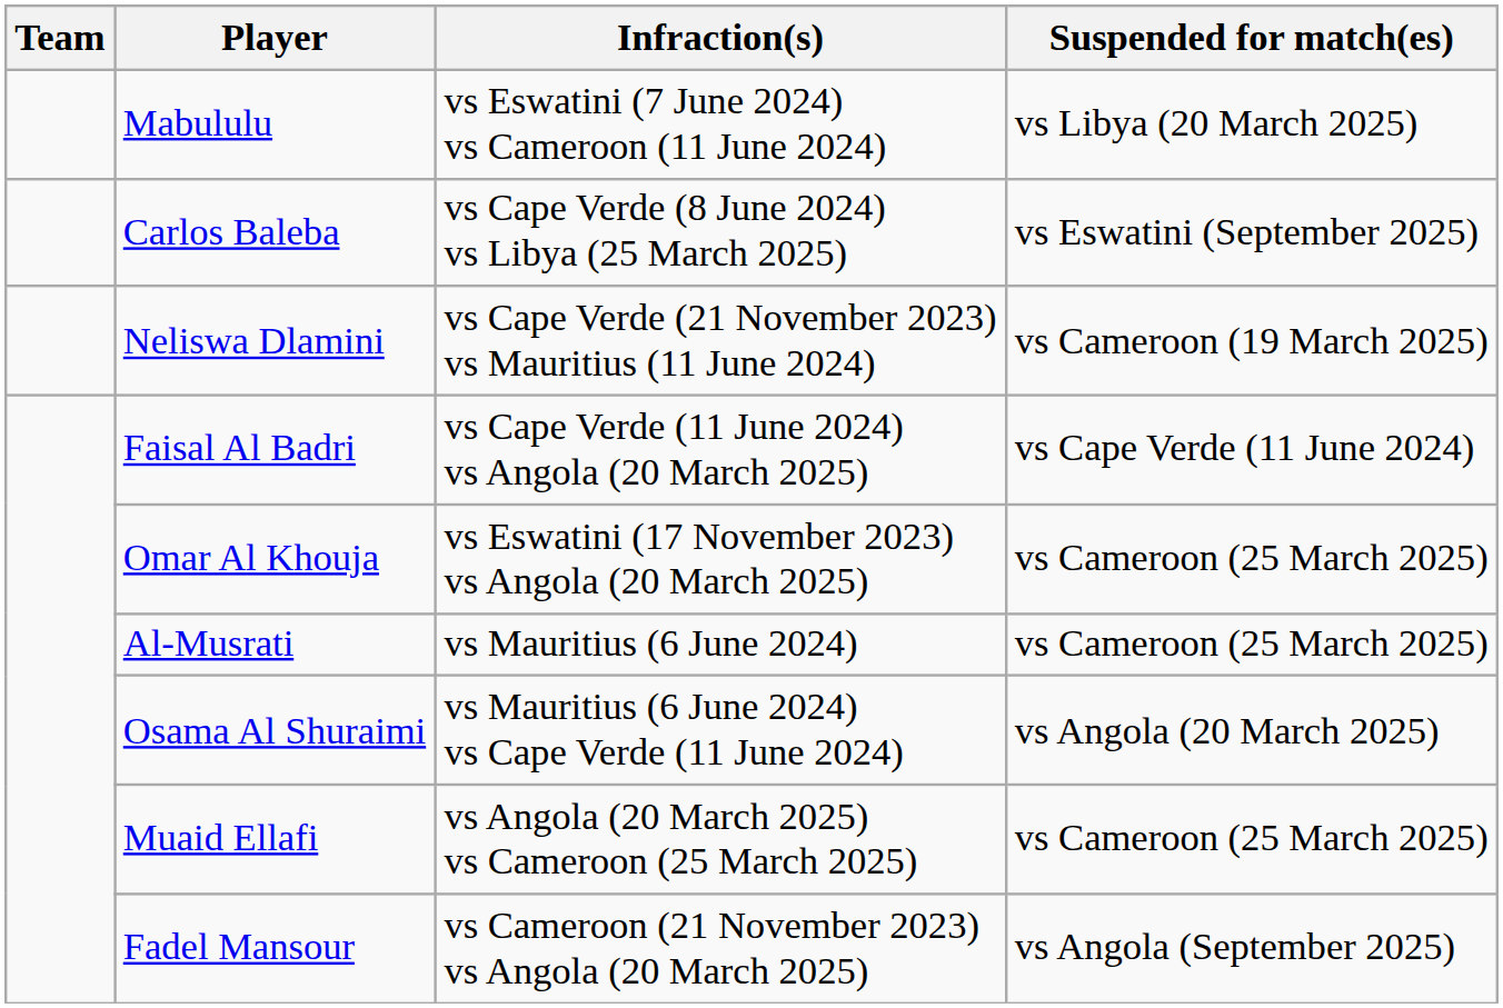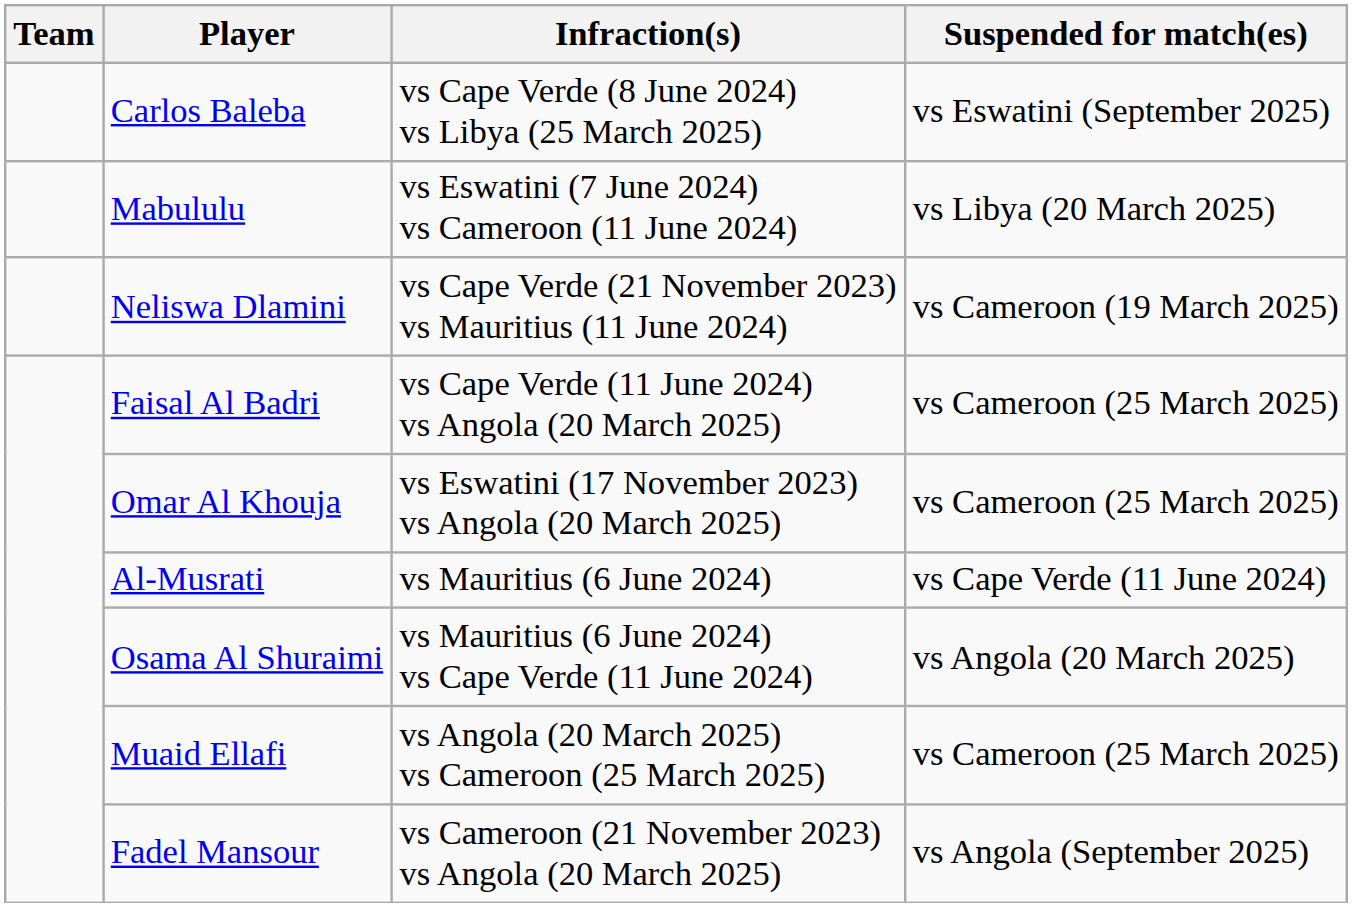rows swapped: Mabululu <-> Carlos Baleba
Faisal Al Badri | Suspended for match(es): vs Cape Verde (11 June 2024) -> vs Cameroon (25 March 2025)
Al-Musrati | Suspended for match(es): vs Cameroon (25 March 2025) -> vs Cape Verde (11 June 2024)
